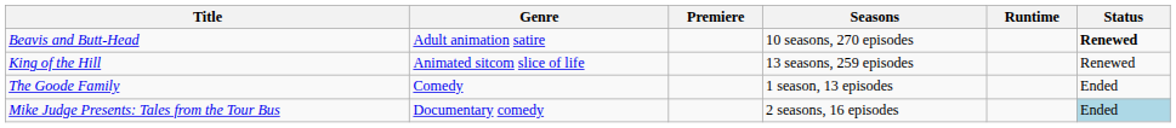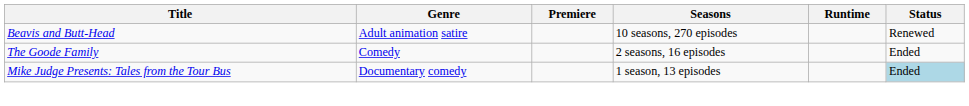Beavis and Butt-Head | Status: bold -> normal
- row: King of the Hill | Animated sitcom slice of life | 13 seasons, 259 episodes | Renewed
The Goode Family | Seasons: 1 season, 13 episodes -> 2 seasons, 16 episodes
Mike Judge Presents: Tales from the Tour Bus | Seasons: 2 seasons, 16 episodes -> 1 season, 13 episodes
